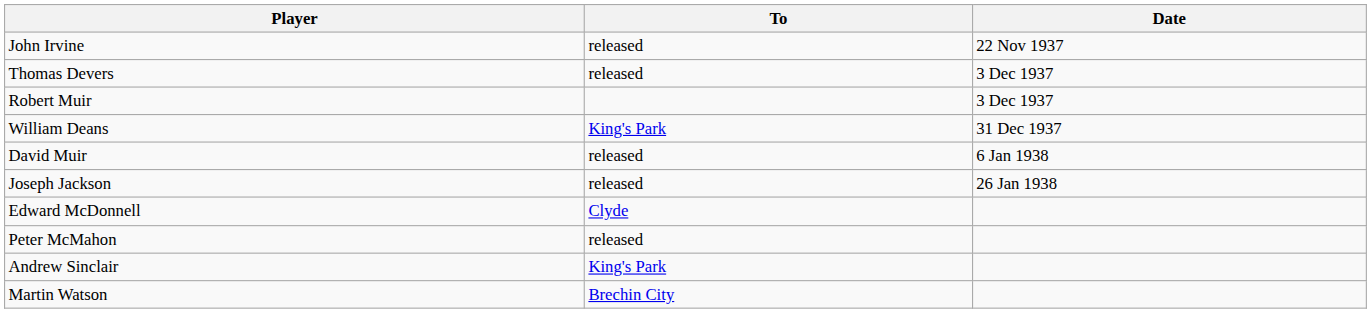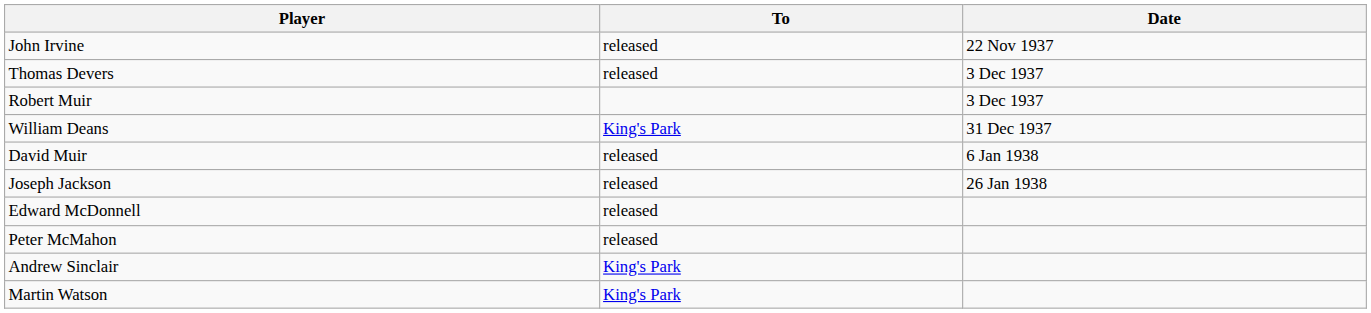Edward McDonnell | To: Clyde -> released
Martin Watson | To: Brechin City -> King's Park
